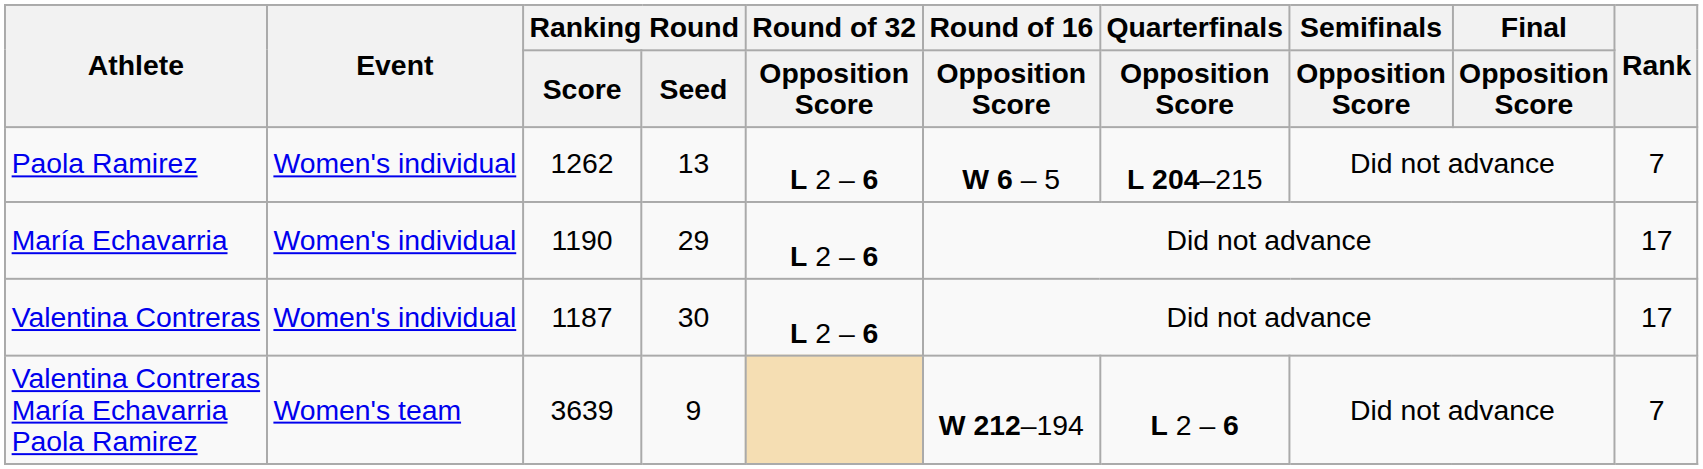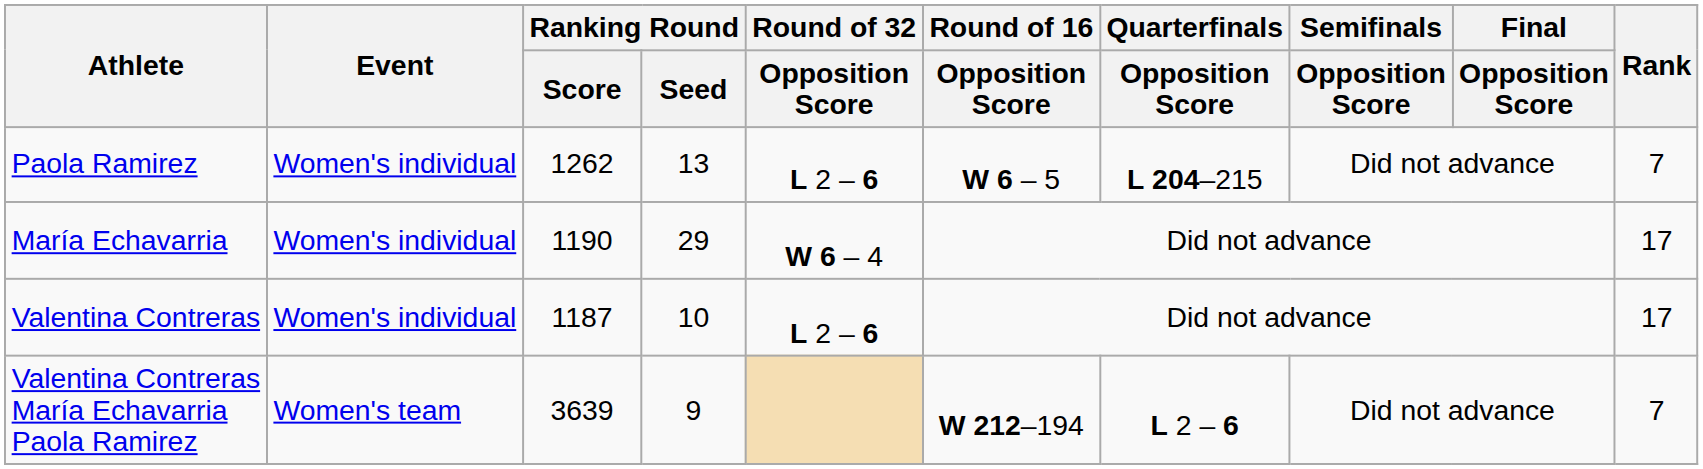María Echavarria | Round of 32 / Opposition Score: L 2 – 6 -> W 6 – 4
Valentina Contreras | Ranking Round / Seed: 30 -> 10
